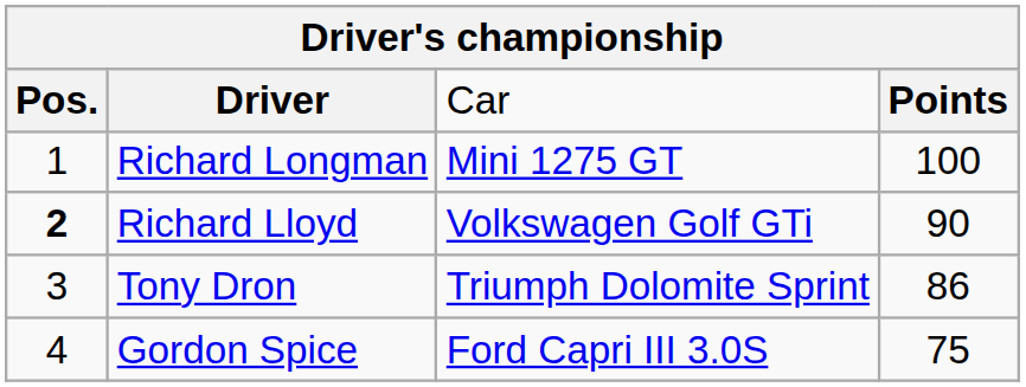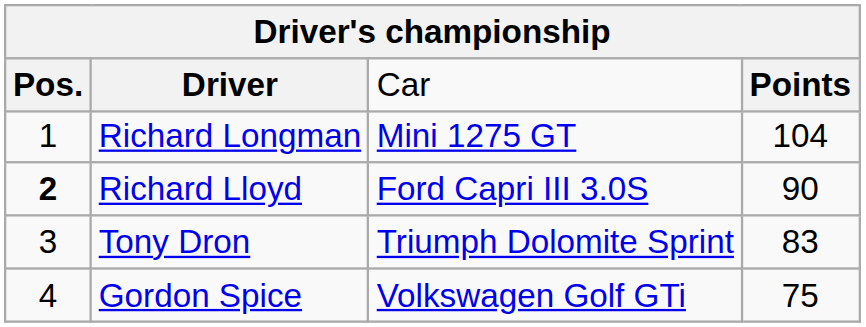Richard Longman | column 4: 100 -> 104
Richard Lloyd | column 3: Volkswagen Golf GTi -> Ford Capri III 3.0S
Tony Dron | column 4: 86 -> 83
Gordon Spice | column 3: Ford Capri III 3.0S -> Volkswagen Golf GTi
